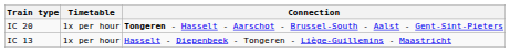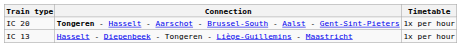columns swapped: Connection <-> Timetable
